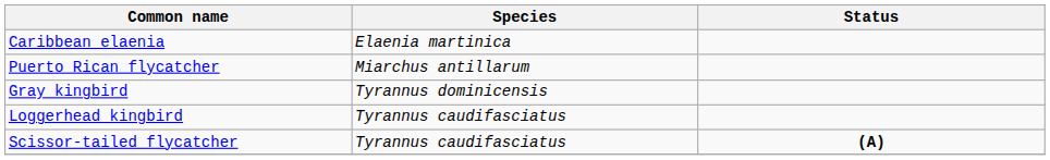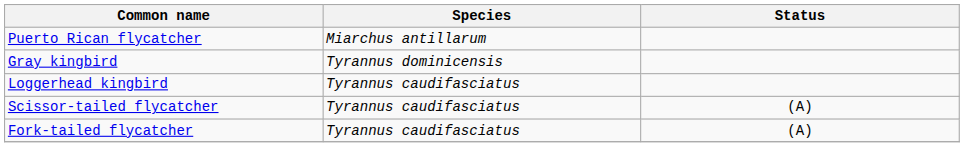- row: Caribbean elaenia | Elaenia martinica
Scissor-tailed flycatcher | Status: bold -> normal
+ row: Fork-tailed flycatcher | Tyrannus caudifasciatus | (A)
